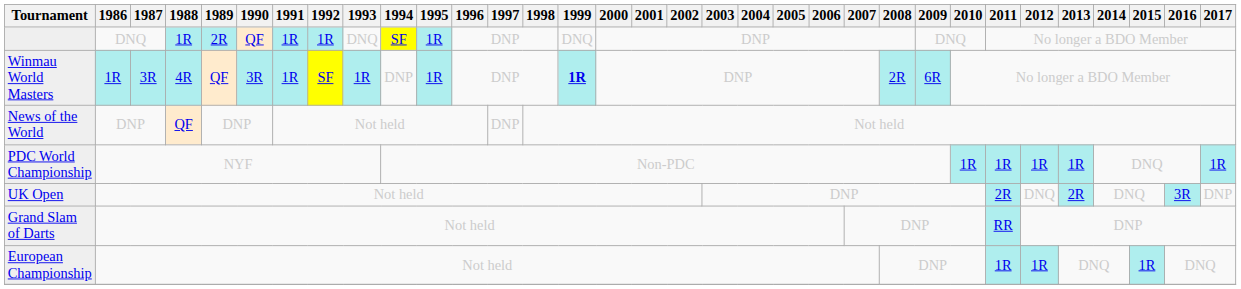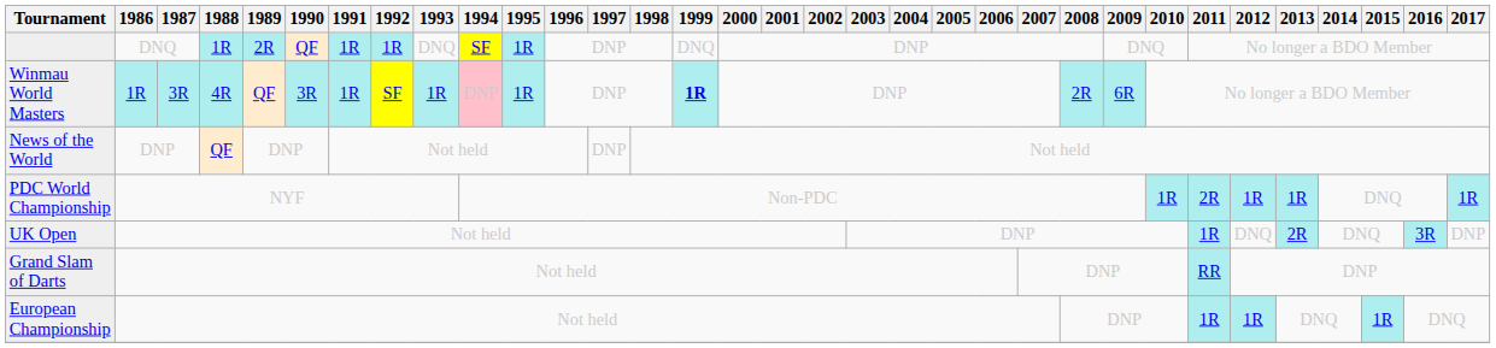Winmau World Masters | 1994: no background -> pink background
PDC World Championship | 2011: 1R -> 2R
UK Open | 2011: 2R -> 1R
